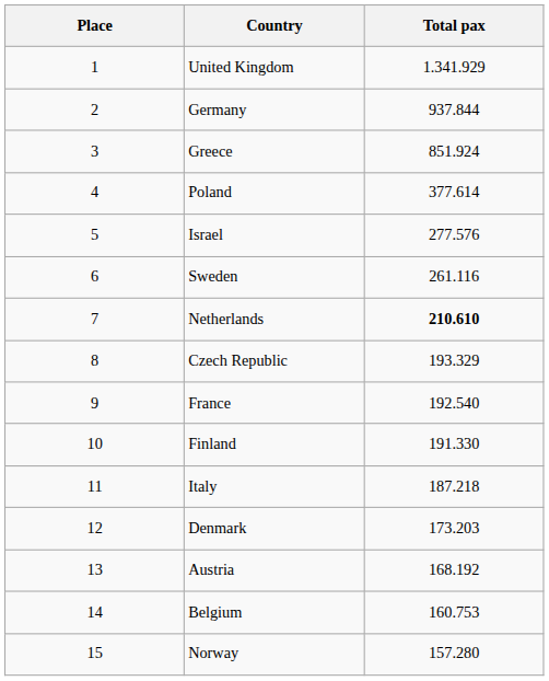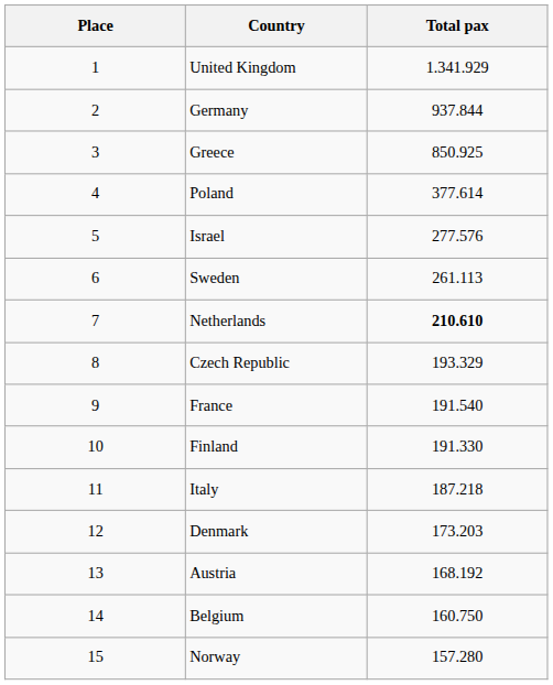Greece | Total pax: 851.924 -> 850.925
Sweden | Total pax: 261.116 -> 261.113
France | Total pax: 192.540 -> 191.540
Belgium | Total pax: 160.753 -> 160.750
